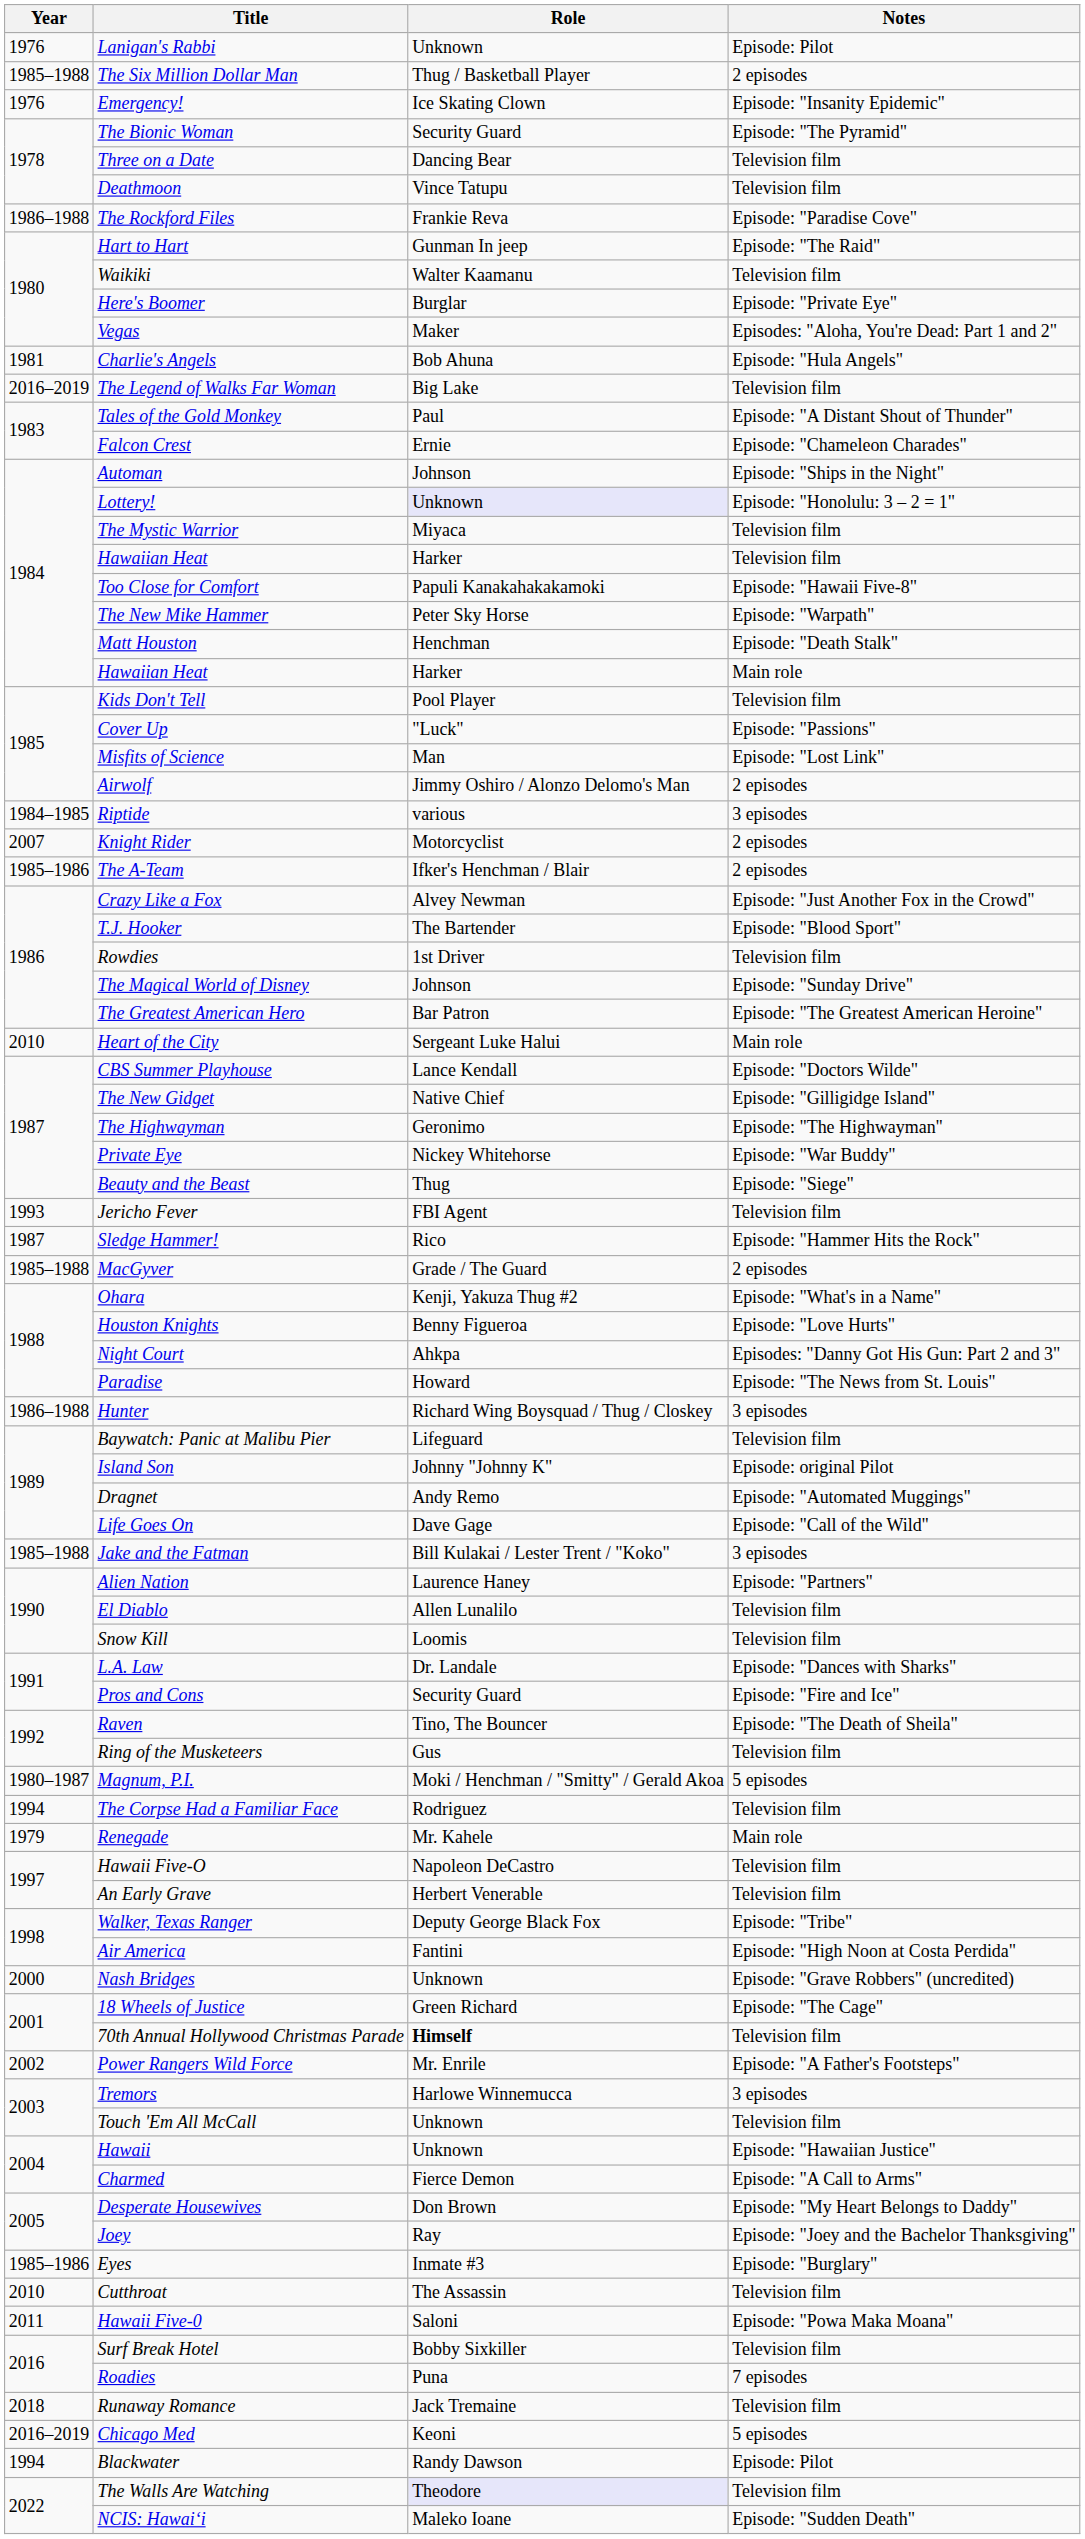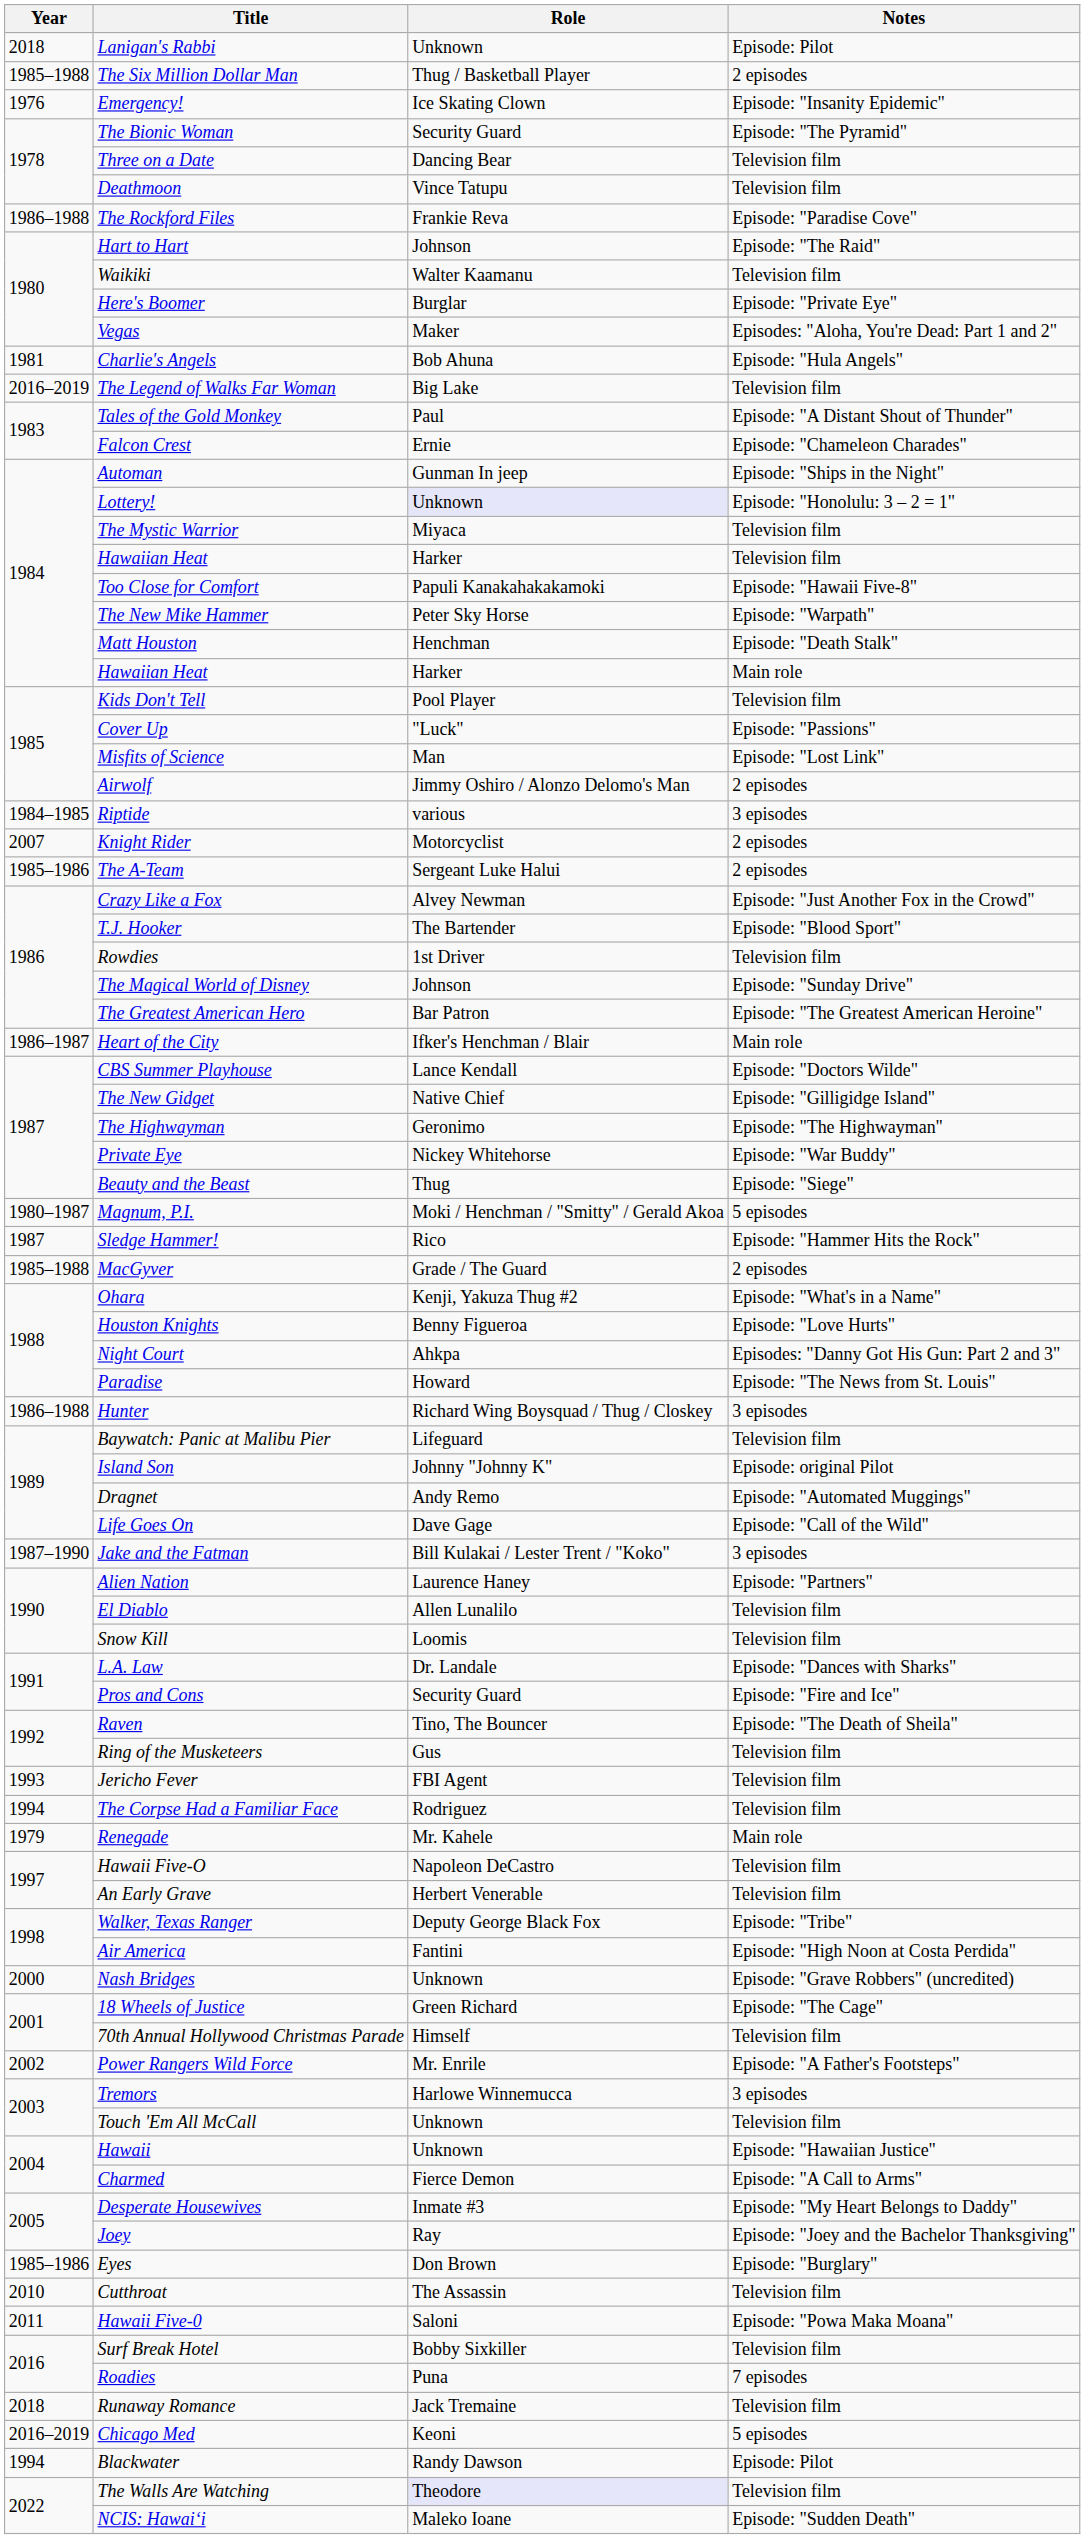Lanigan's Rabbi | Year: 1976 -> 2018
Hart to Hart | Role: Gunman In jeep -> Johnson
Automan | Role: Johnson -> Gunman In jeep
The A-Team | Role: Ifker's Henchman / Blair -> Sergeant Luke Halui
Heart of the City | Year: 2010 -> 1986–1987
Heart of the City | Role: Sergeant Luke Halui -> Ifker's Henchman / Blair
rows swapped: Magnum, P.I. <-> Jericho Fever
Jake and the Fatman | Year: 1985–1988 -> 1987–1990
70th Annual Hollywood Christmas Parade | Role: bold -> normal
Desperate Housewives | Role: Don Brown -> Inmate #3
Eyes | Role: Inmate #3 -> Don Brown
